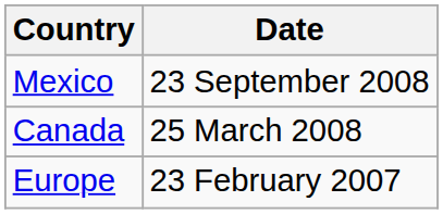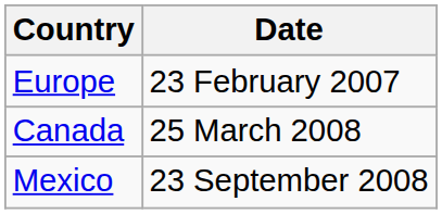rows swapped: Europe <-> Mexico
